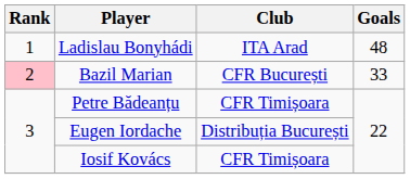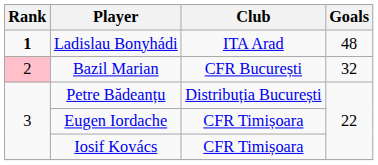Ladislau Bonyhádi | Rank: normal -> bold
Bazil Marian | Goals: 33 -> 32
Petre Bădeanțu | Club: CFR Timișoara -> Distribuția București
Eugen Iordache | Club: Distribuția București -> CFR Timișoara
